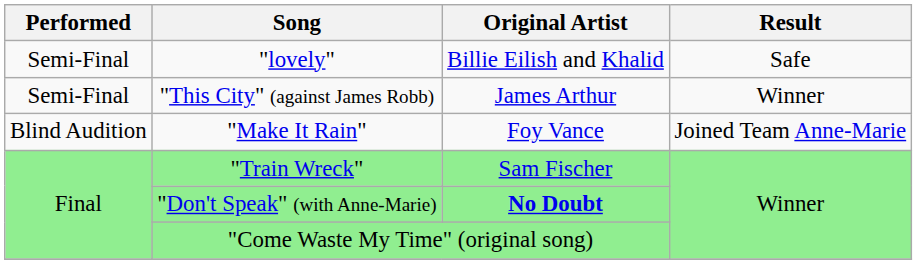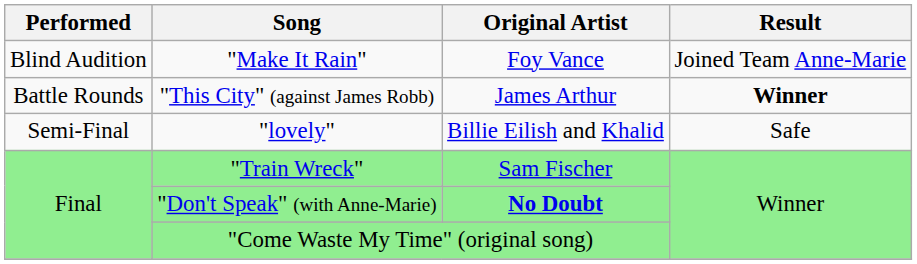rows swapped: "Make It Rain" <-> "lovely"
"This City" (against James Robb) | Performed: Semi-Final -> Battle Rounds
"This City" (against James Robb) | Result: normal -> bold
